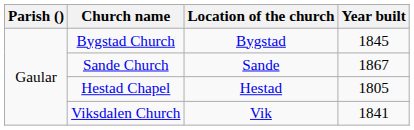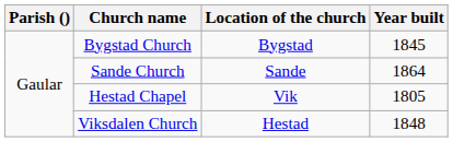Sande Church | Year built: 1867 -> 1864
Hestad Chapel | Location of the church: Hestad -> Vik
Viksdalen Church | Location of the church: Vik -> Hestad
Viksdalen Church | Year built: 1841 -> 1848
